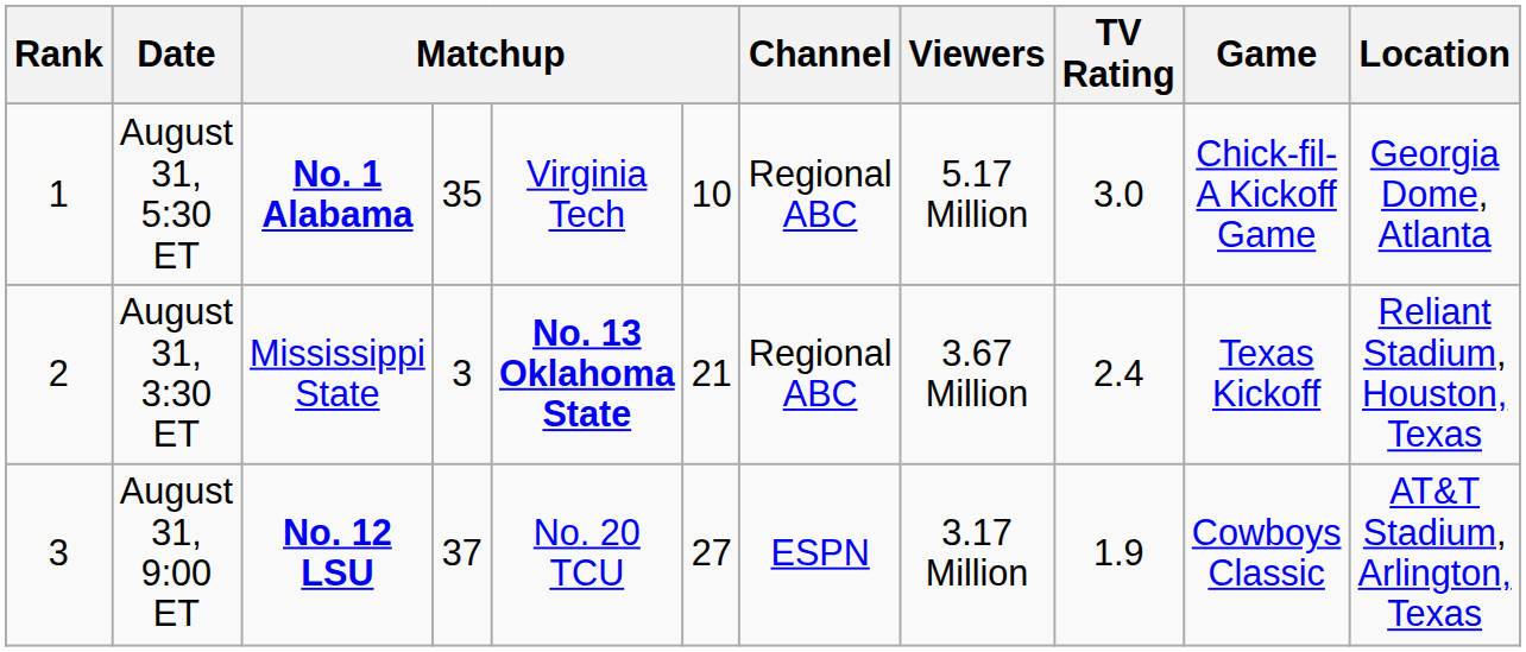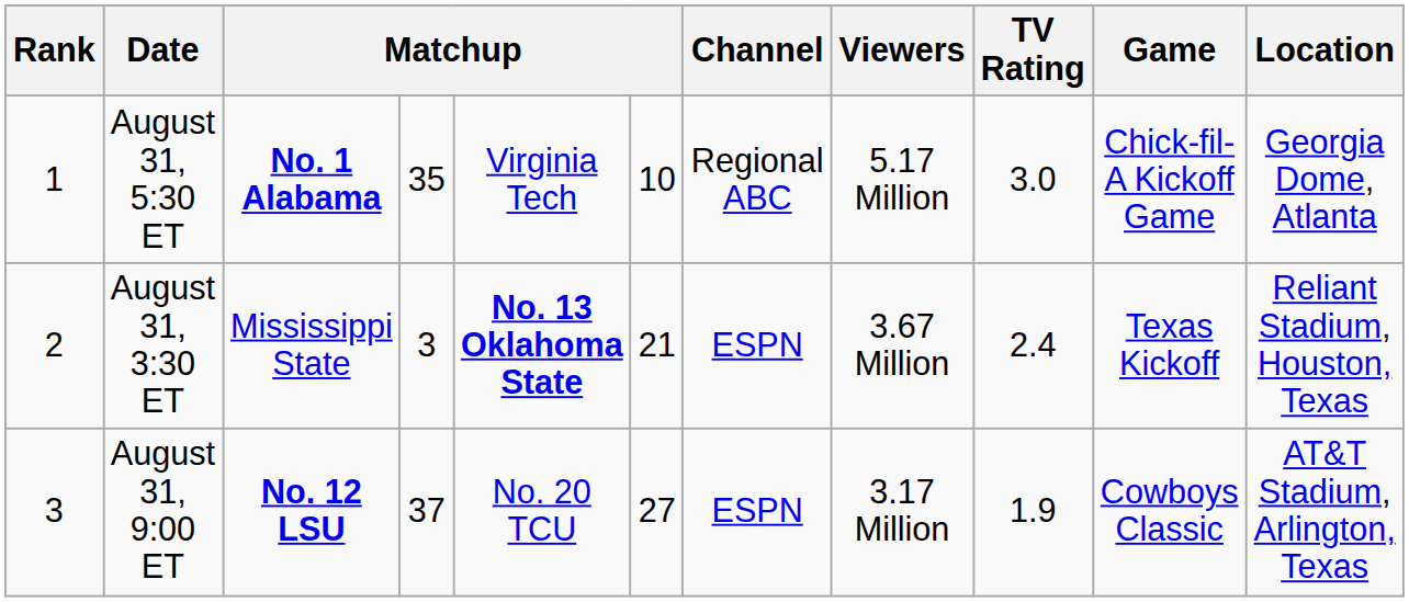August 31, 3:30 ET | Channel: Regional ABC -> ESPN
